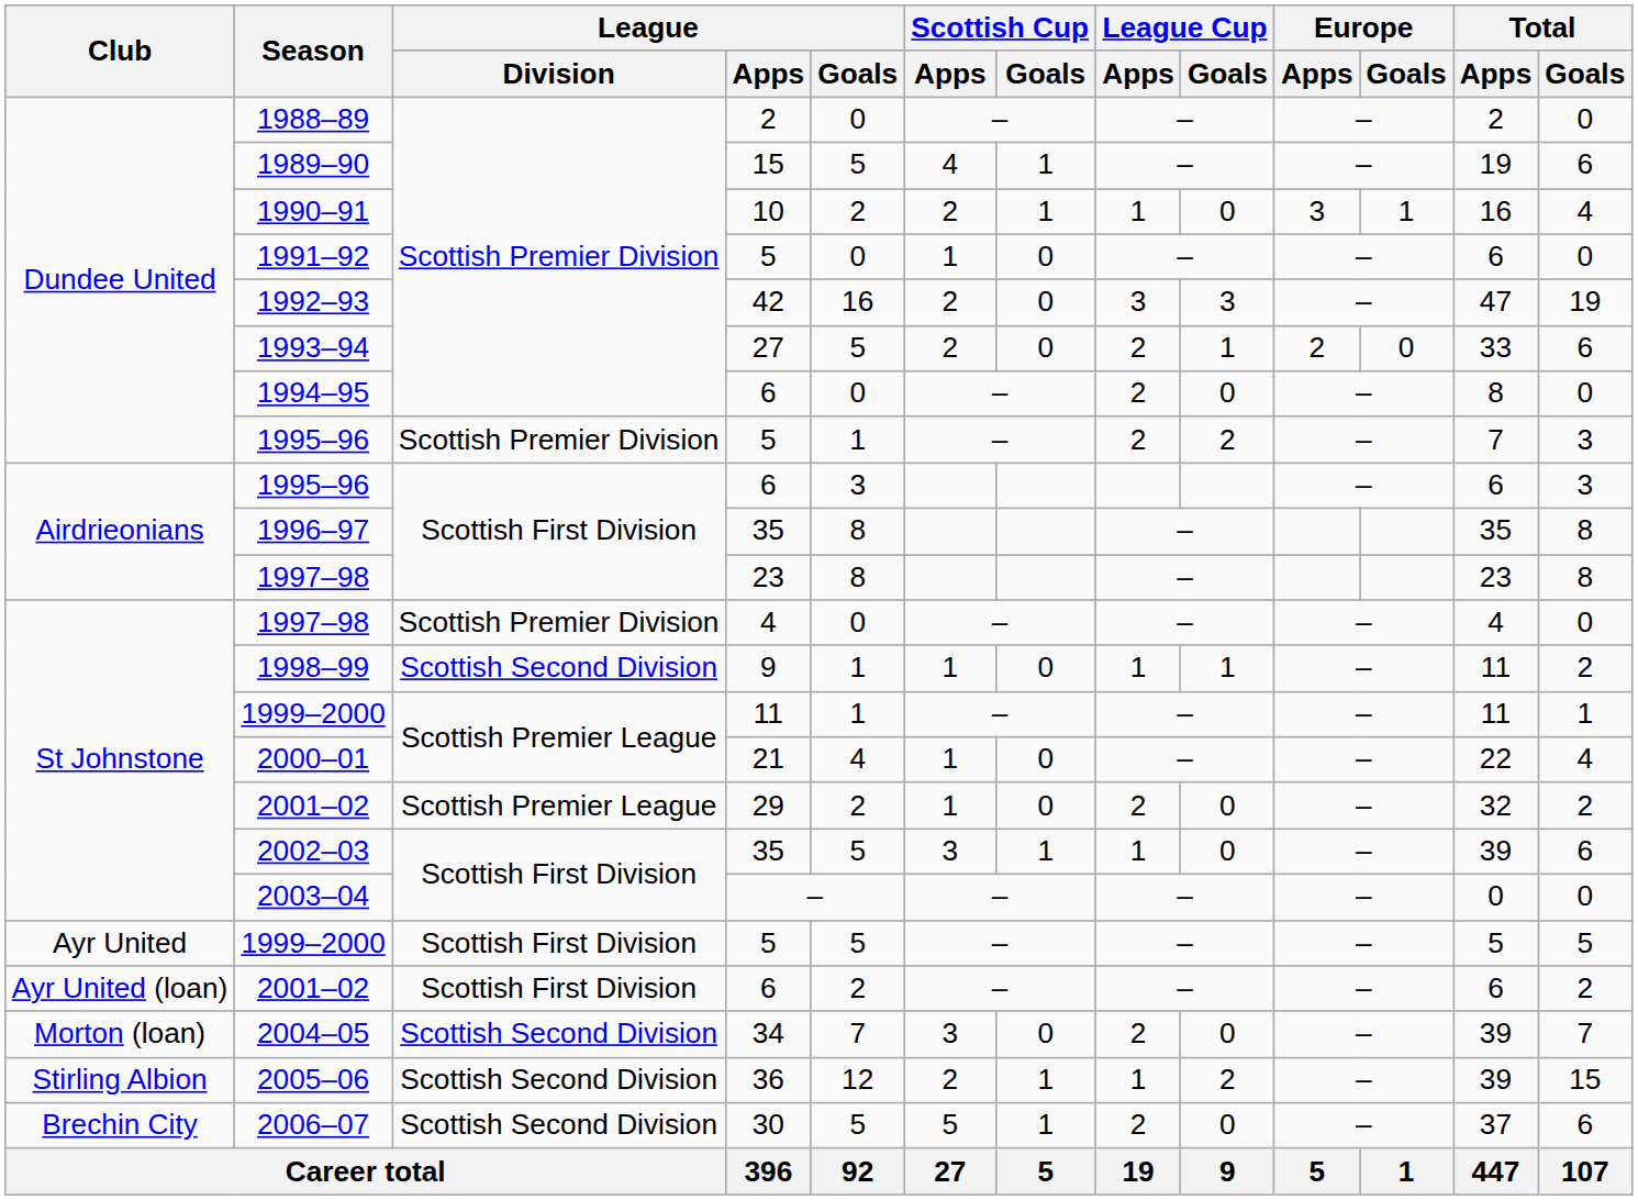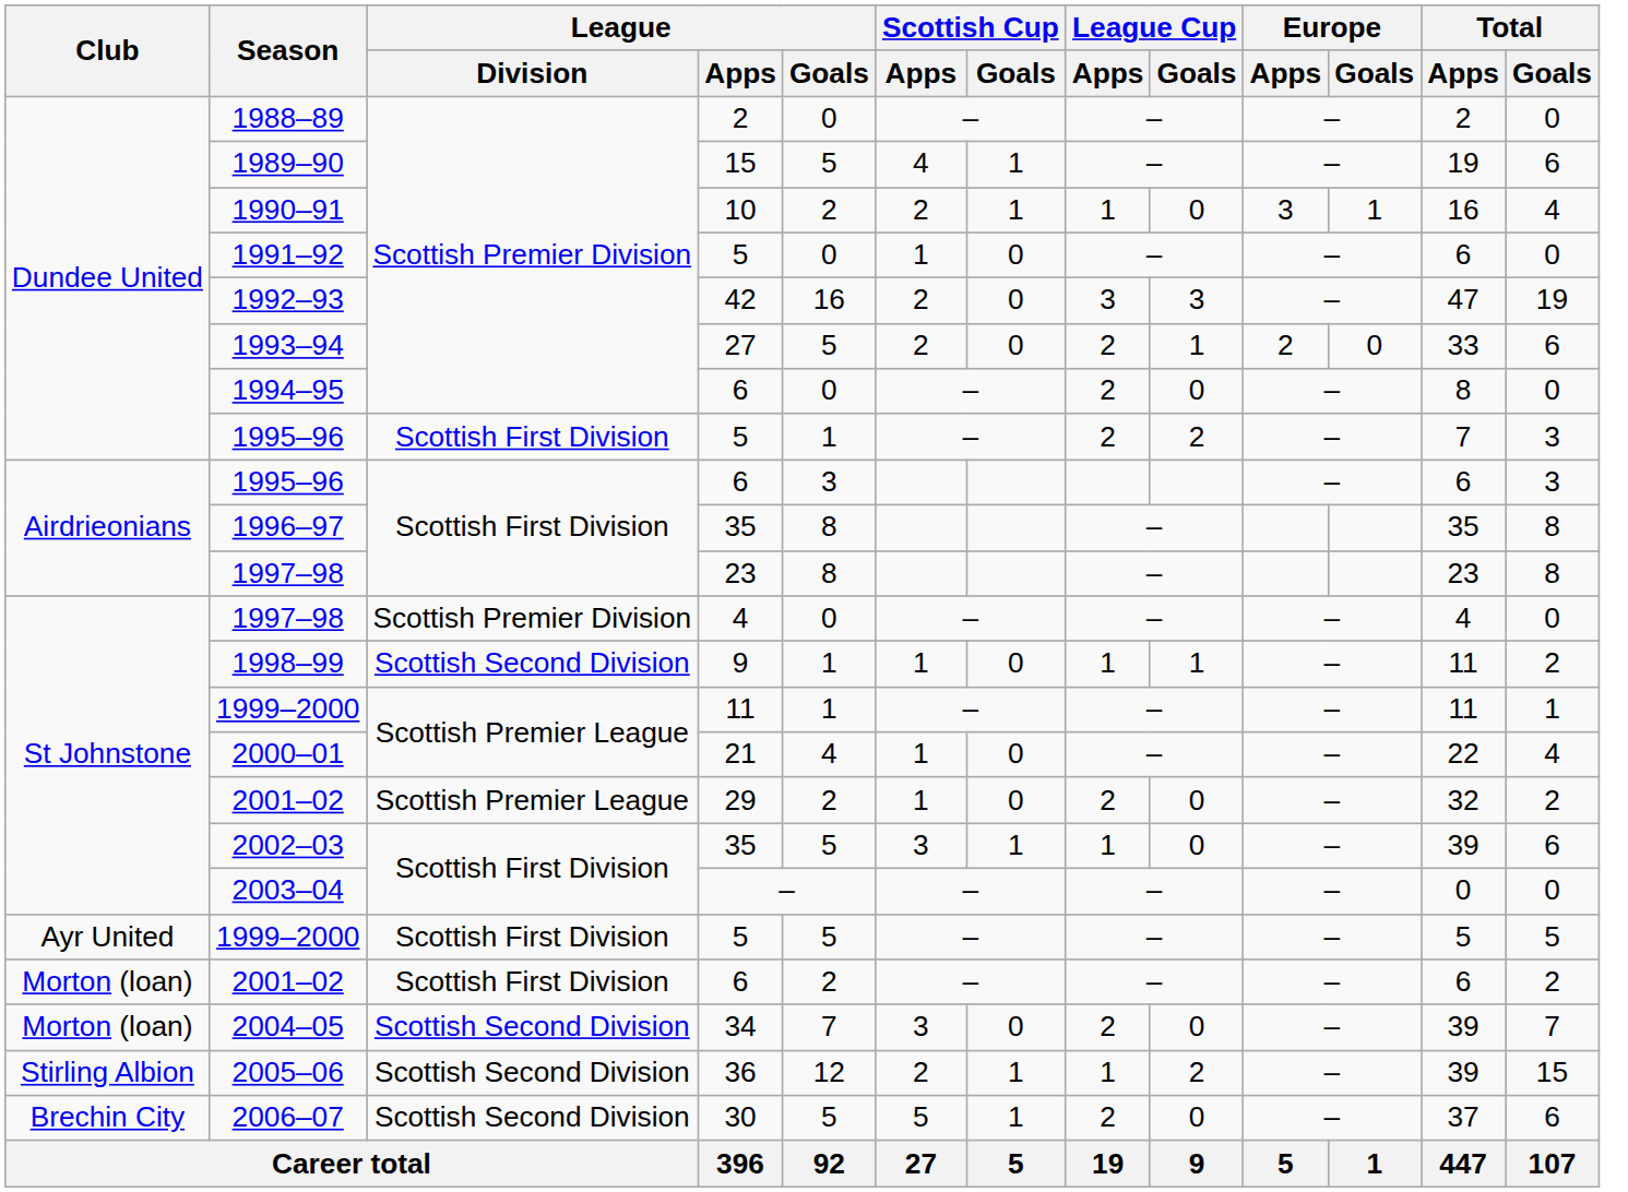1995–96 / 5 | League / Division: Scottish Premier Division -> Scottish First Division
2001–02 / 6 | Club: Ayr United (loan) -> Morton (loan)
